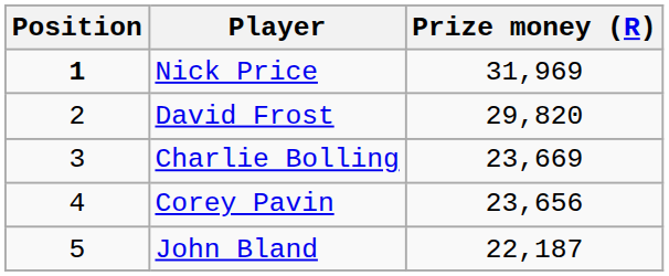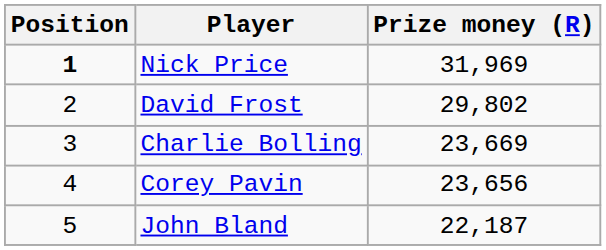David Frost | Prize money (R): 29,820 -> 29,802
